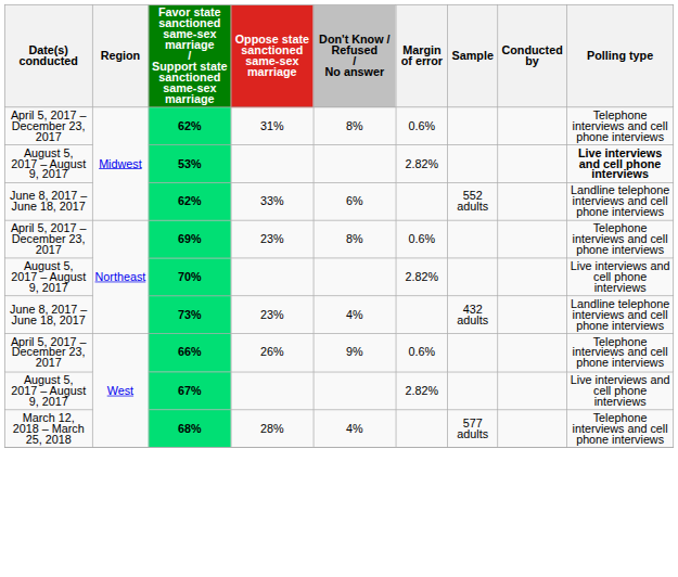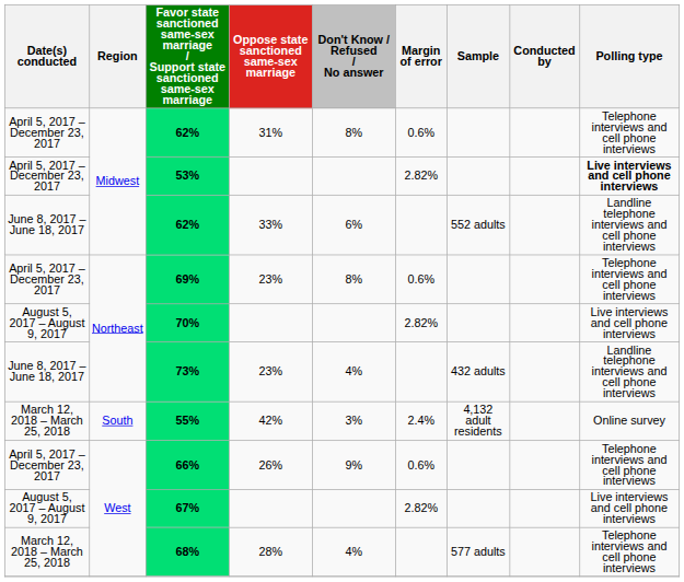53% | Date(s) conducted: August 5, 2017 – August 9, 2017 -> April 5, 2017 – December 23, 2017
+ row: March 12, 2018 – March 25, 2018 | South | 55% | 42% | 3% | 2.4% | 4,132 adult residents | Online survey
